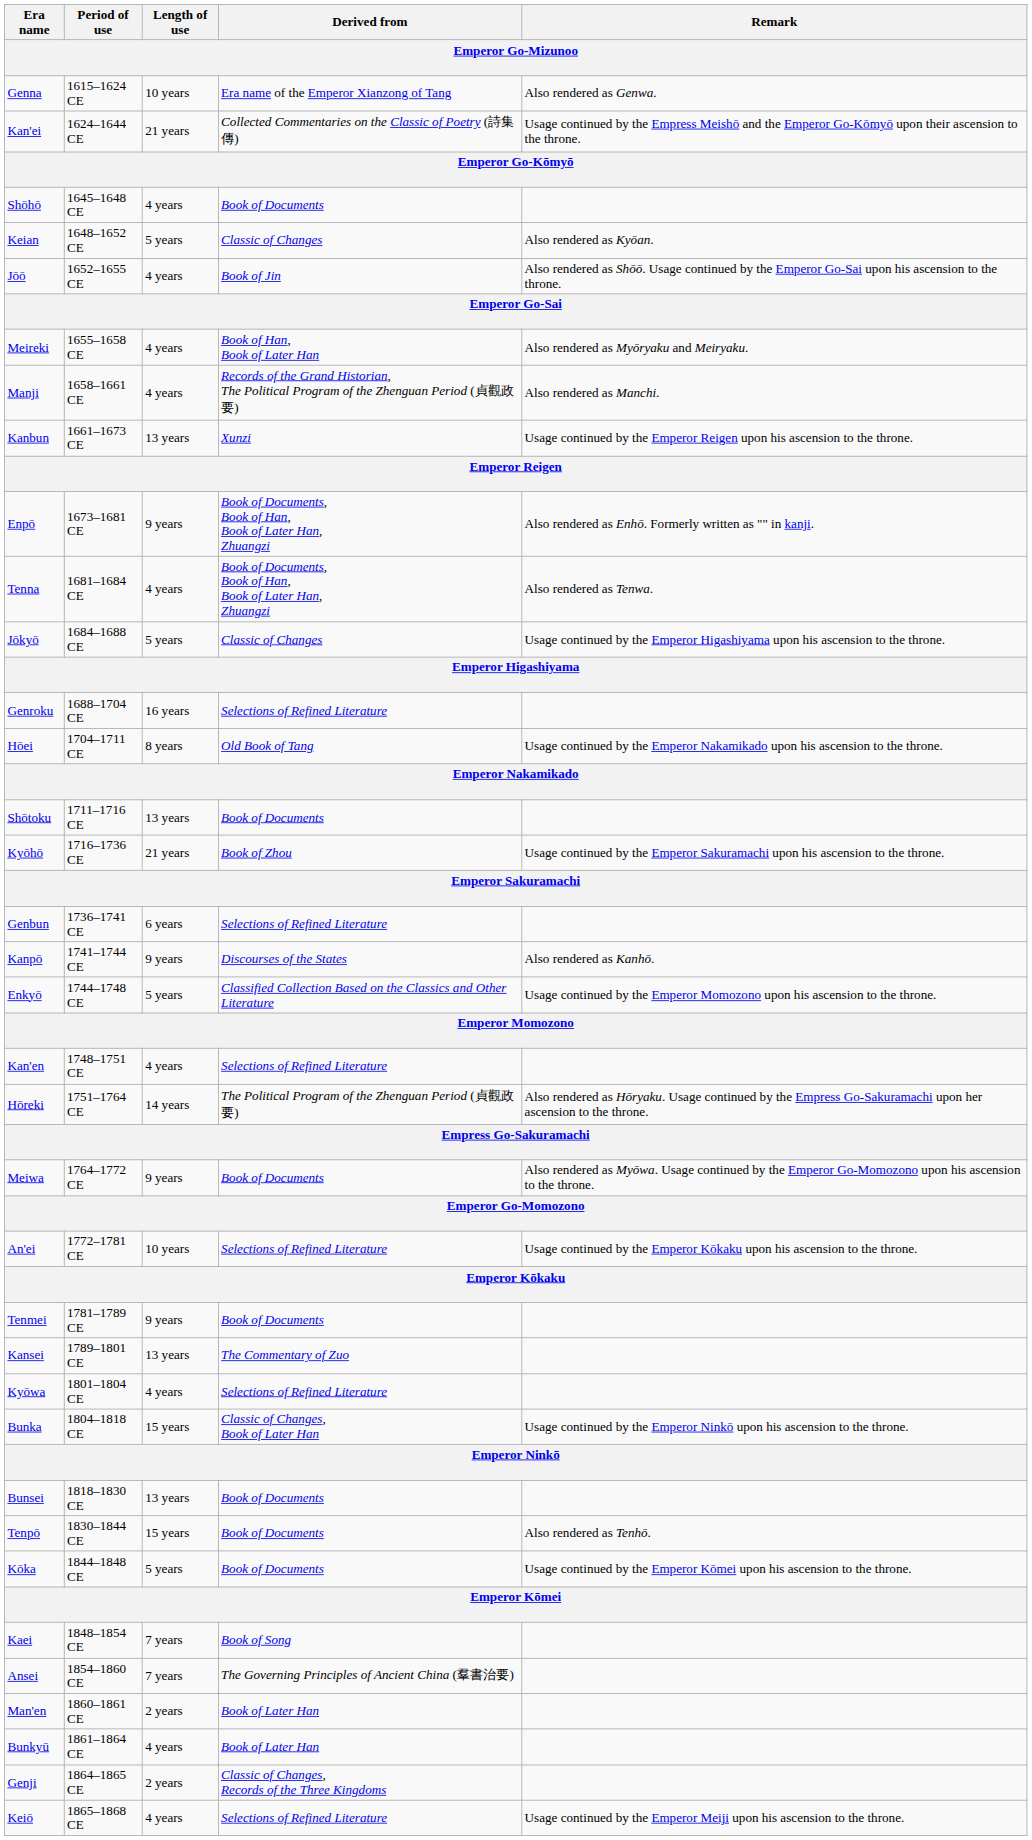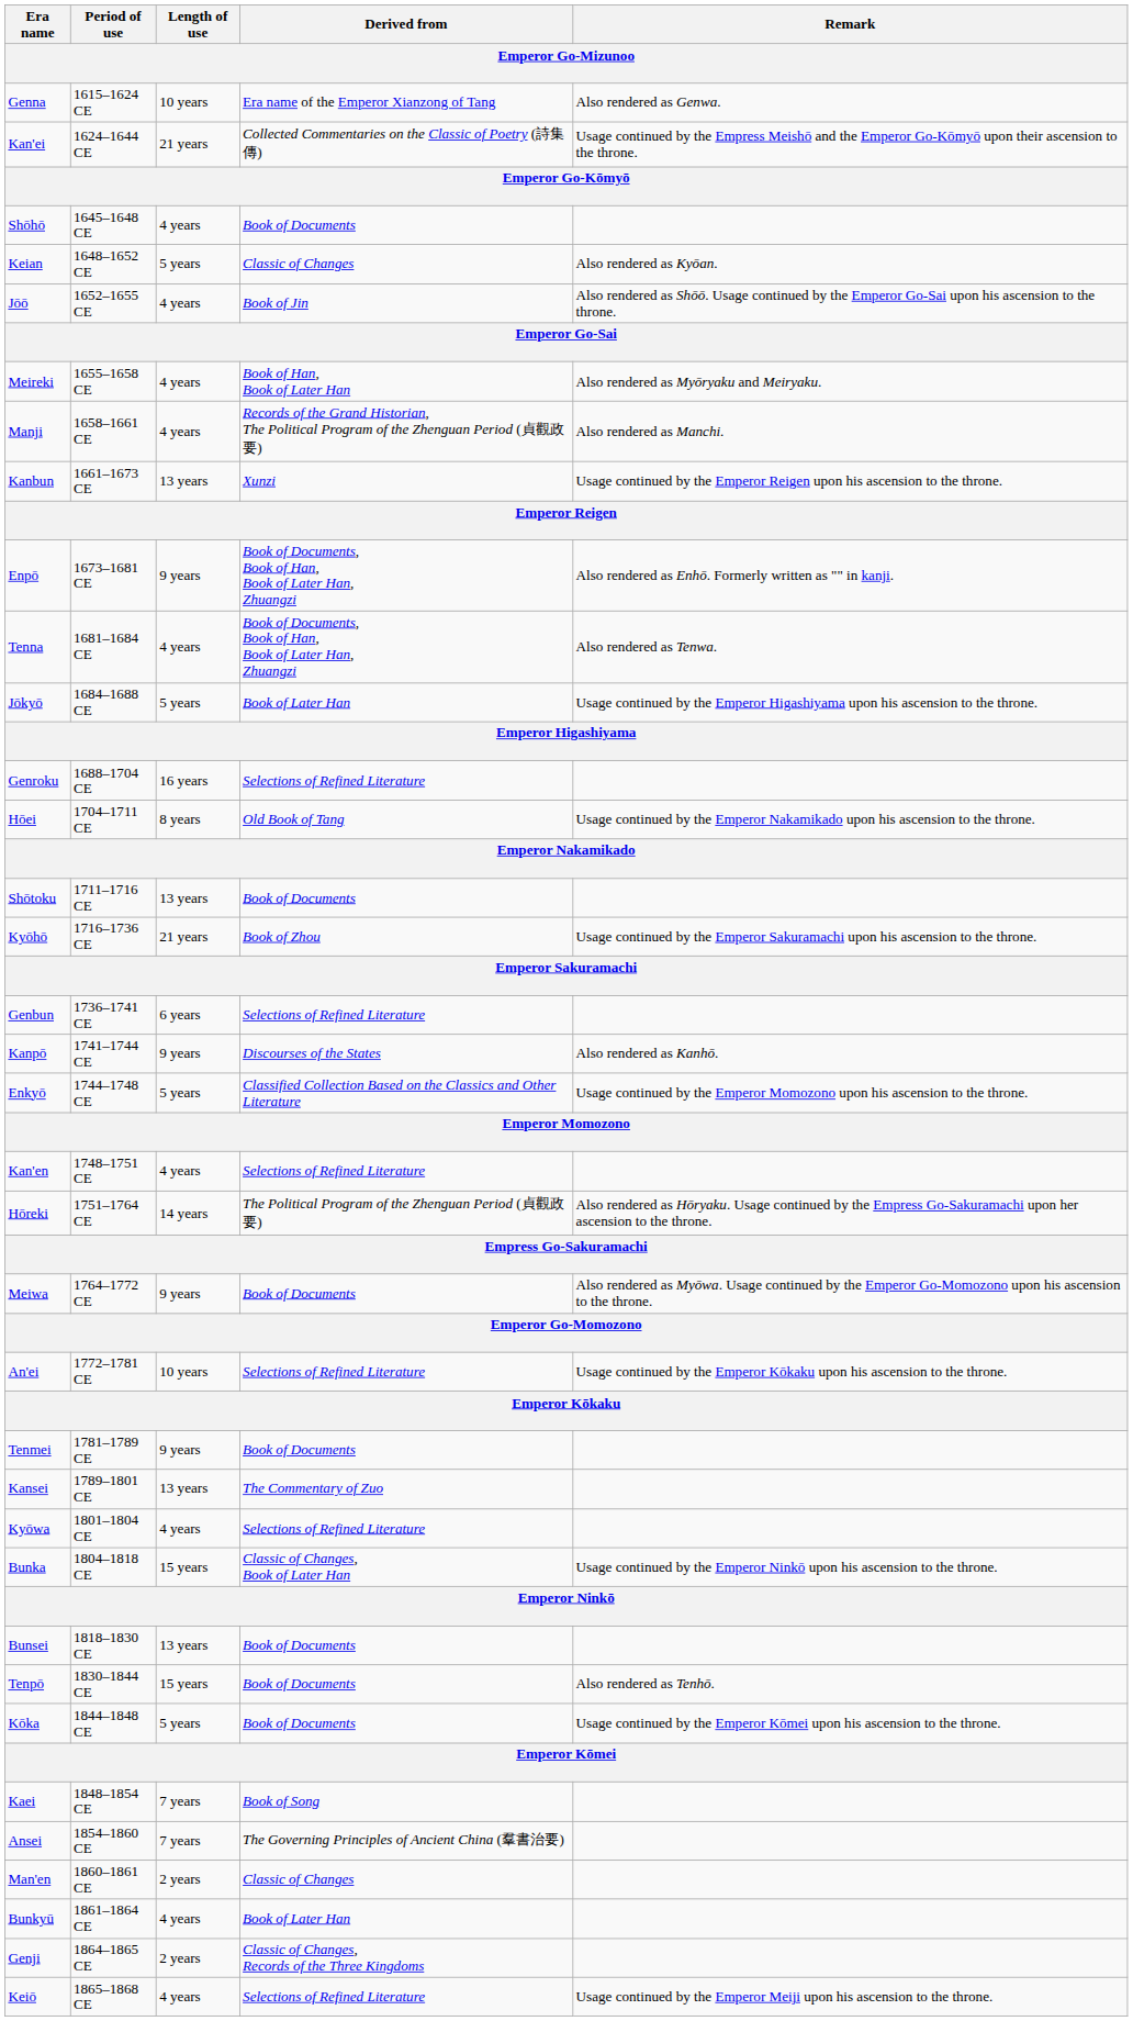Jōkyō | Derived from: Classic of Changes -> Book of Later Han
Man'en | Derived from: Book of Later Han -> Classic of Changes
